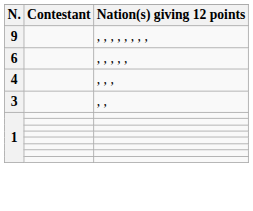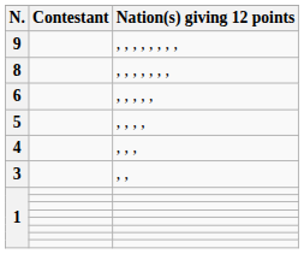+ row: 8 | , , , , , , ,
+ row: 5 | , , , ,
